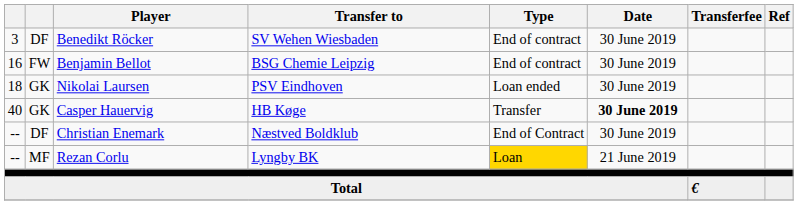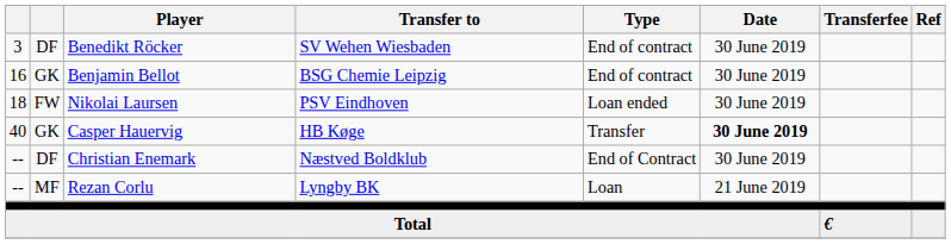Benjamin Bellot | column 2: FW -> GK
Nikolai Laursen | column 2: GK -> FW
Rezan Corlu | Type: gold background -> no background
